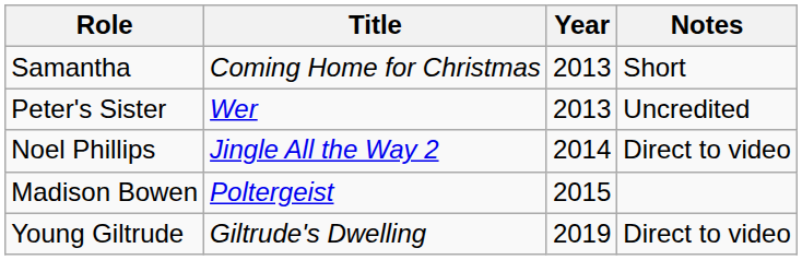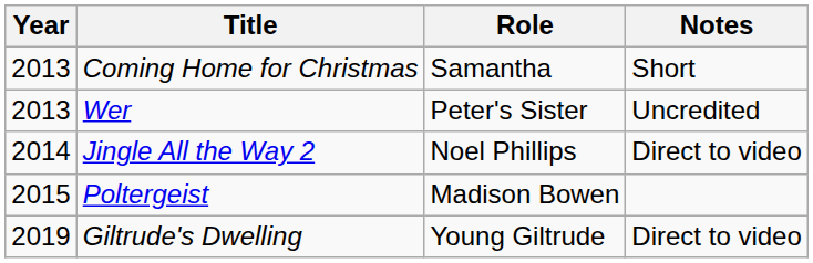columns swapped: Year <-> Role
